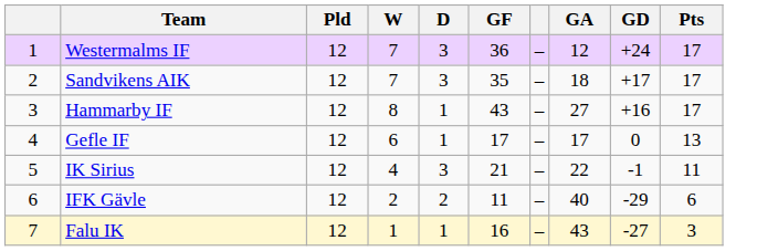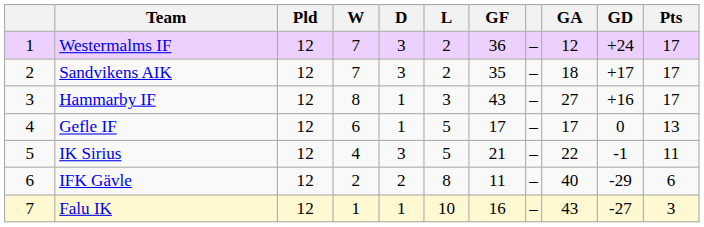+ column: L | 2 | 2 | 3 | 5 | 5 | 8 | 10
